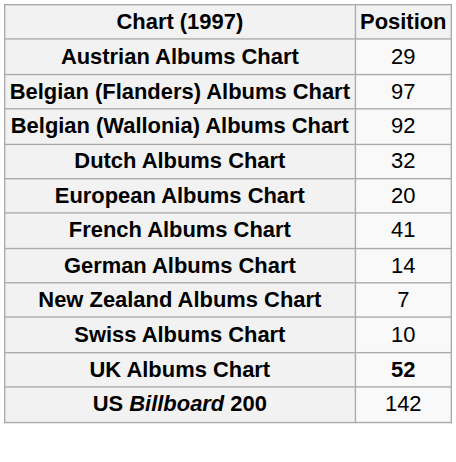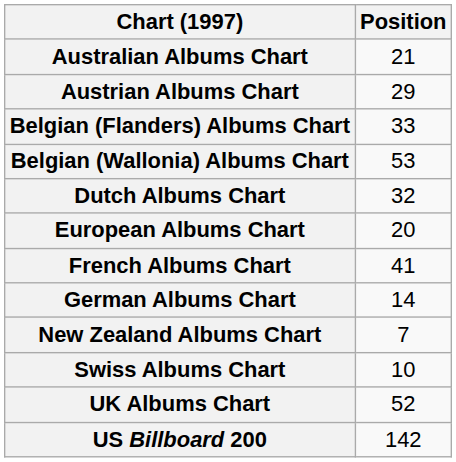+ row: Australian Albums Chart | 21
Belgian (Flanders) Albums Chart | Position: 97 -> 33
Belgian (Wallonia) Albums Chart | Position: 92 -> 53
UK Albums Chart | Position: bold -> normal
